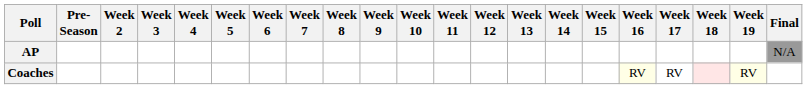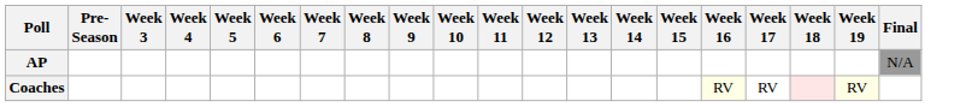- column: Week 2
